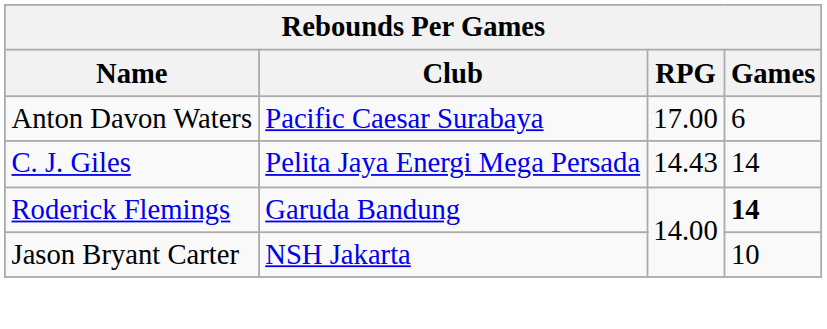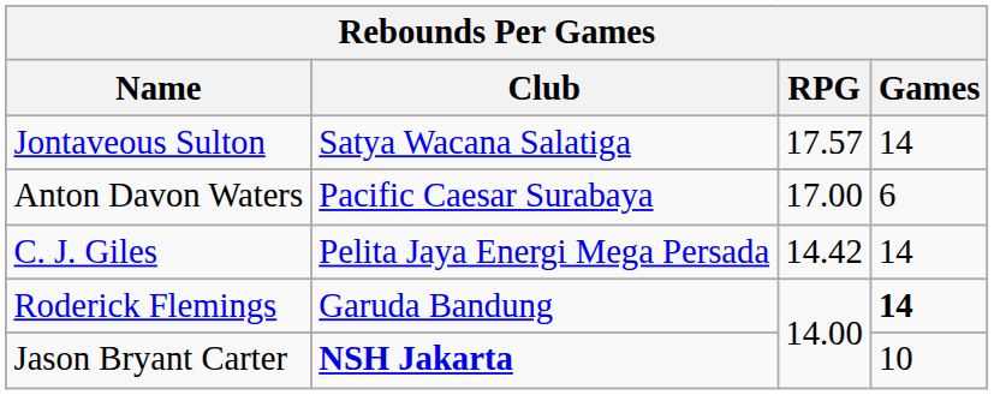+ row: Jontaveous Sulton | Satya Wacana Salatiga | 17.57 | 14
C. J. Giles | RPG: 14.43 -> 14.42
Jason Bryant Carter | Club: normal -> bold
